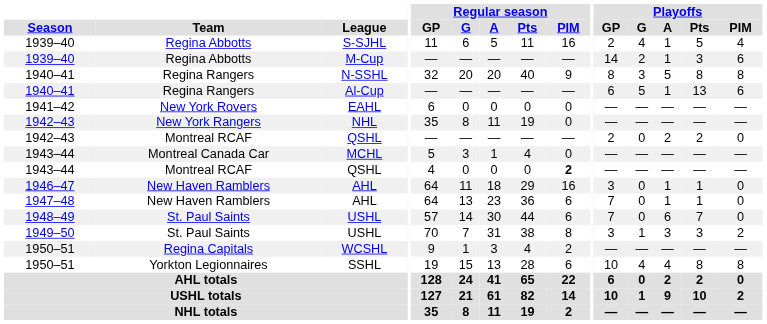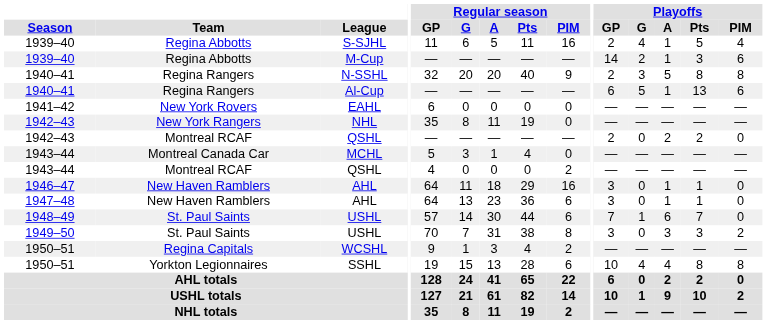N-SSHL | Playoffs / GP: 8 -> 2
1943–44 / QSHL | Regular season / PIM: bold -> normal
1947–48 / AHL | Playoffs / GP: 7 -> 3
1948–49 / USHL | Playoffs / G: 0 -> 1
1949–50 / USHL | Playoffs / G: 1 -> 0
